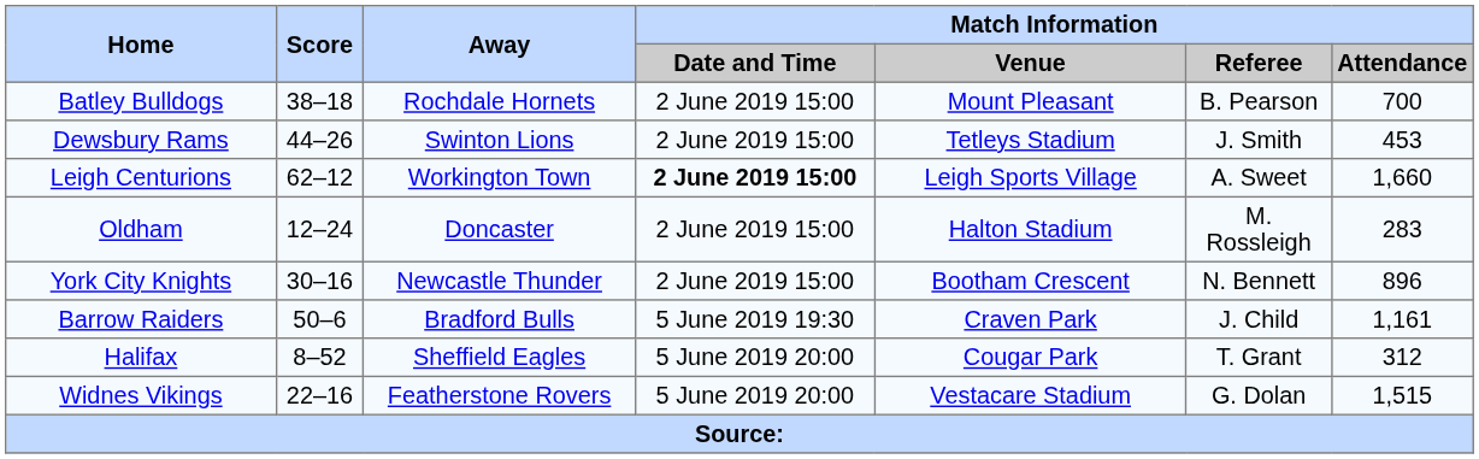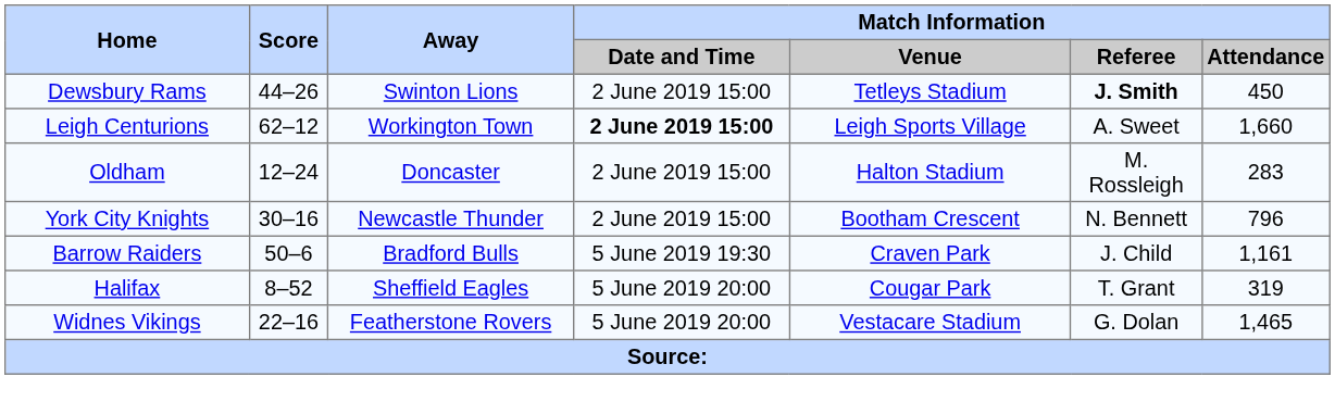- row: Batley Bulldogs | 38–18 | Rochdale Hornets | 2 June 2019 15:00 | Mount Pleasant | B. Pearson | 700
Dewsbury Rams | Match Information / Referee: normal -> bold
Dewsbury Rams | Match Information / Attendance: 453 -> 450
York City Knights | Match Information / Attendance: 896 -> 796
Halifax | Match Information / Attendance: 312 -> 319
Widnes Vikings | Match Information / Attendance: 1,515 -> 1,465
